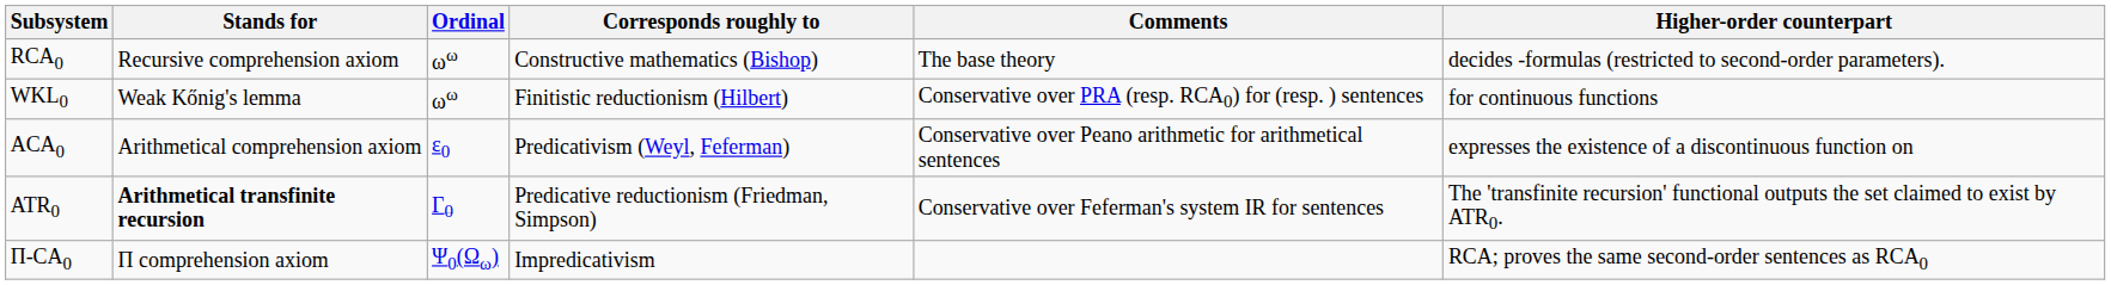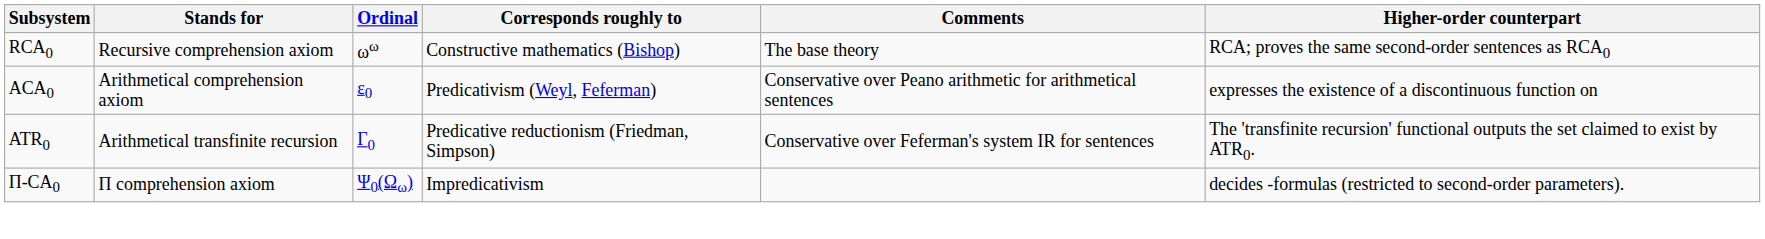RCA0 | Higher-order counterpart: decides -formulas (restricted to second-order parameters). -> RCA; proves the same second-order sentences as RCA0
- row: WKL0 | Weak Kőnig's lemma | ωω | Finitistic reductionism (Hilbert) | Conservative over PRA (resp. RCA0) for (resp. ) sentences | for continuous functions
ATR0 | Stands for: bold -> normal
Π-CA0 | Higher-order counterpart: RCA; proves the same second-order sentences as RCA0 -> decides -formulas (restricted to second-order parameters).
